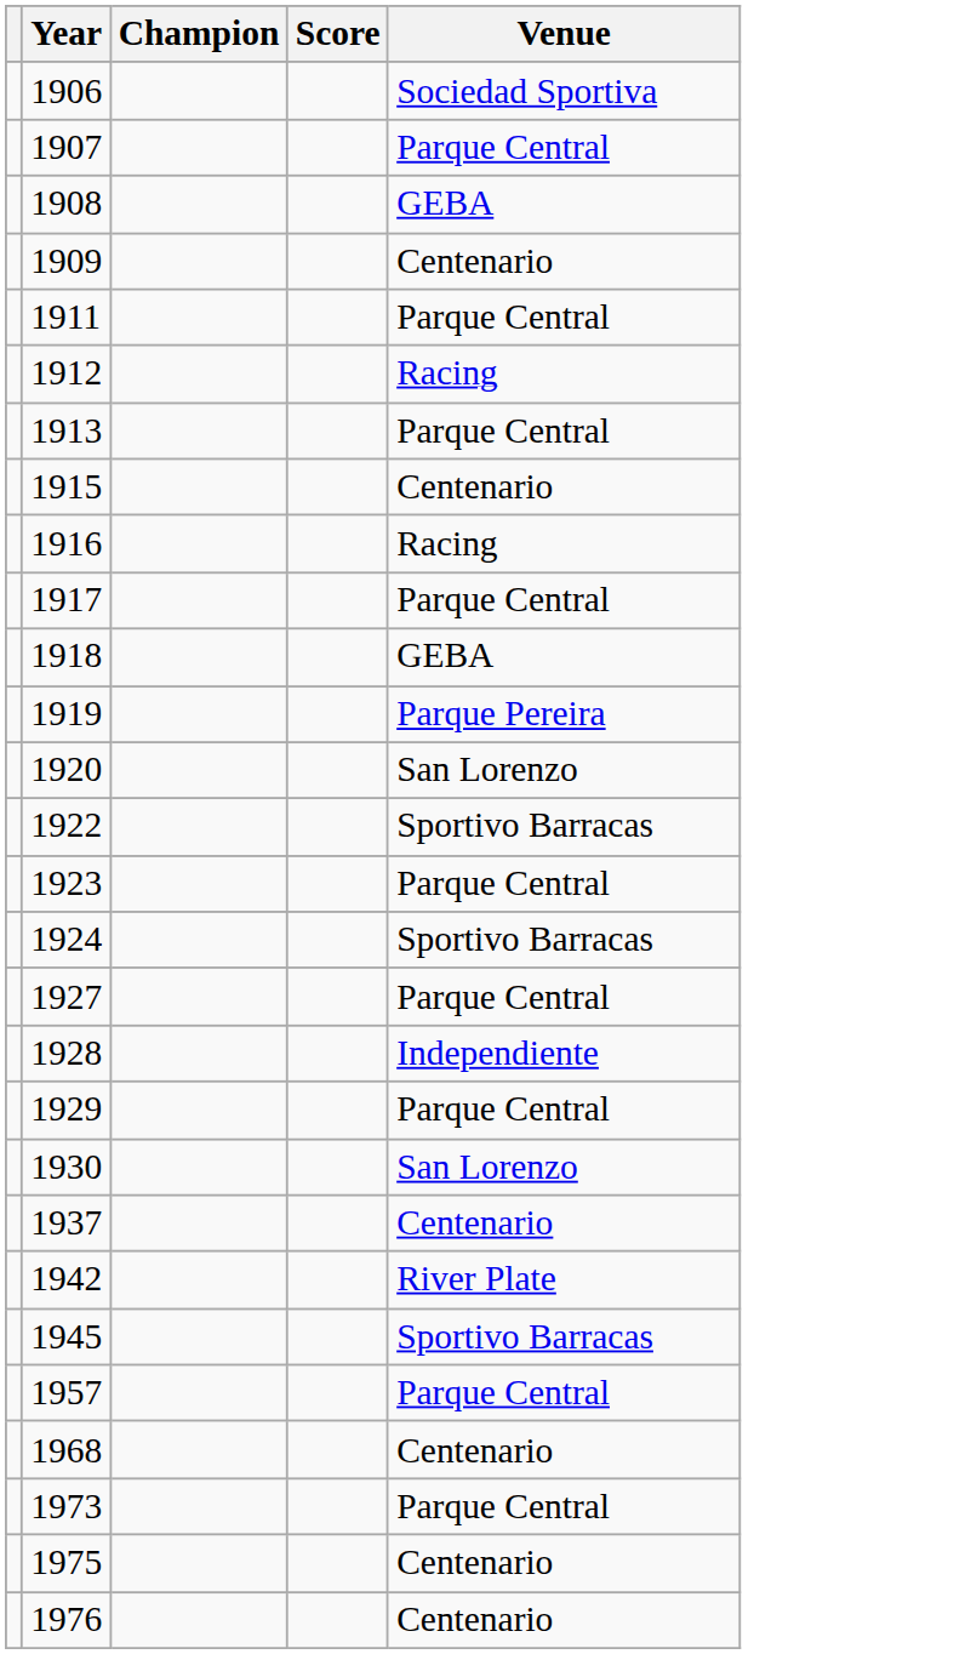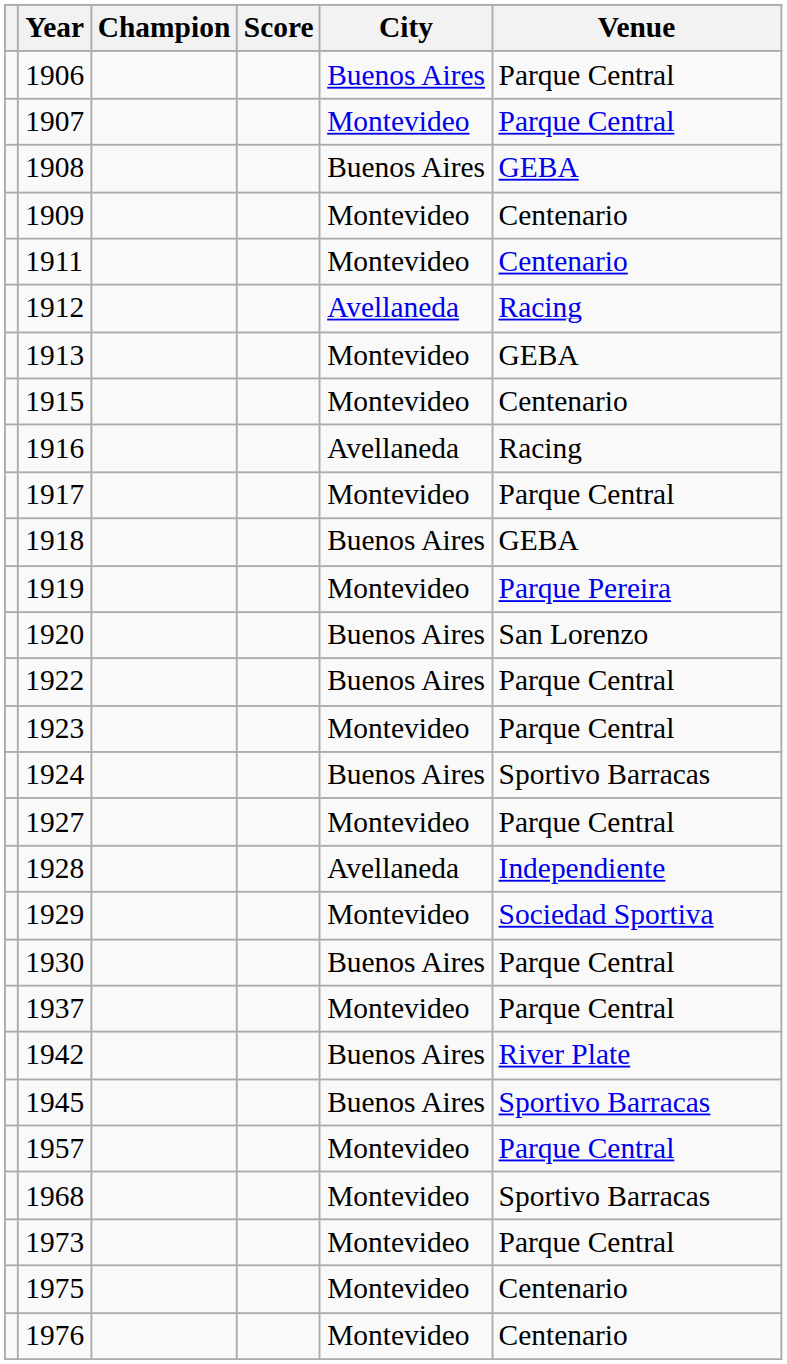+ column: City | Buenos Aires | Montevideo | Buenos Aires | Montevideo | Montevideo | Avellaneda | Montevideo | Montevideo | Avellaneda | Montevideo | Buenos Aires | Montevideo | Buenos Aires | Buenos Aires | Montevideo | Buenos Aires | Montevideo | Avellaneda | Montevideo | Buenos Aires | Montevideo | Buenos Aires | Buenos Aires | Montevideo | Montevideo | Montevideo | Montevideo | Montevideo
1906 | Venue: Sociedad Sportiva -> Parque Central
1911 | Venue: Parque Central -> Centenario
1913 | Venue: Parque Central -> GEBA
1922 | Venue: Sportivo Barracas -> Parque Central
1929 | Venue: Parque Central -> Sociedad Sportiva
1930 | Venue: San Lorenzo -> Parque Central
1937 | Venue: Centenario -> Parque Central
1968 | Venue: Centenario -> Sportivo Barracas
